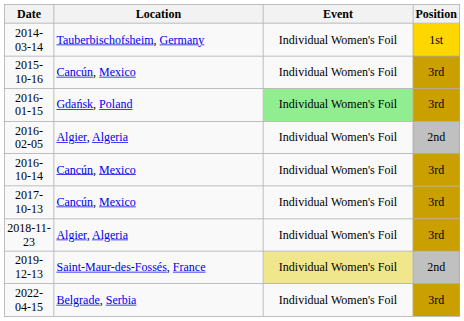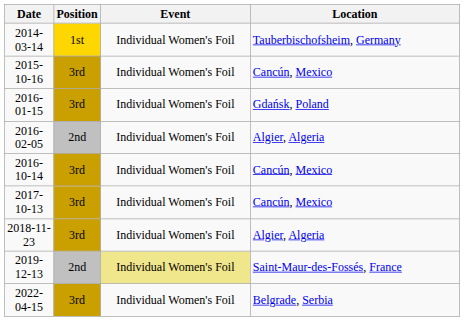columns swapped: Location <-> Position
2016-01-15 | Event: lightgreen background -> no background
